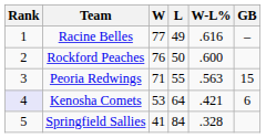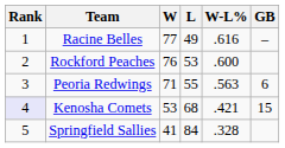Rockford Peaches | L: 50 -> 53
Peoria Redwings | GB: 15 -> 6
Kenosha Comets | L: 64 -> 68
Kenosha Comets | GB: 6 -> 15
